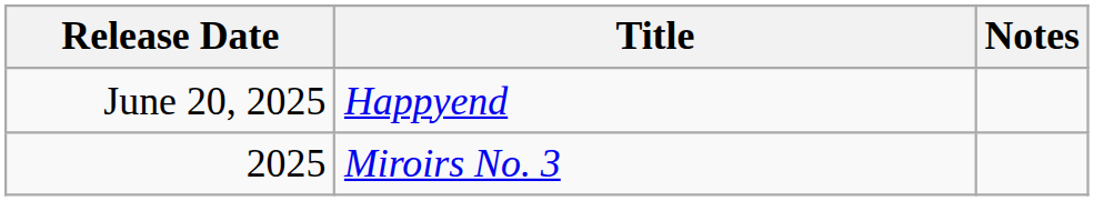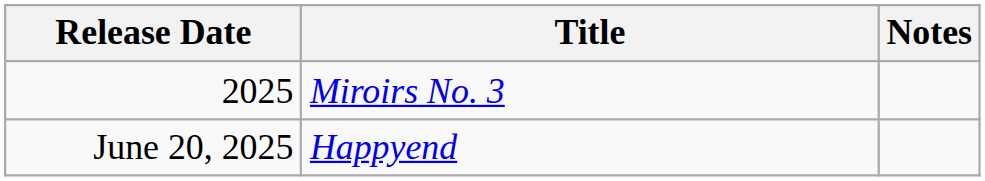rows swapped: June 20, 2025 <-> 2025
